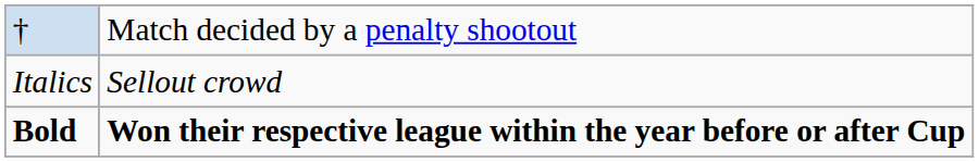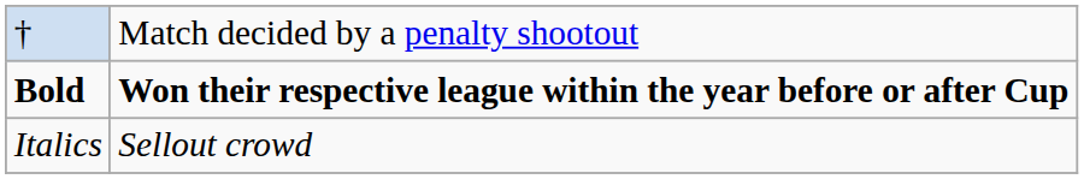rows swapped: Bold <-> Italics
